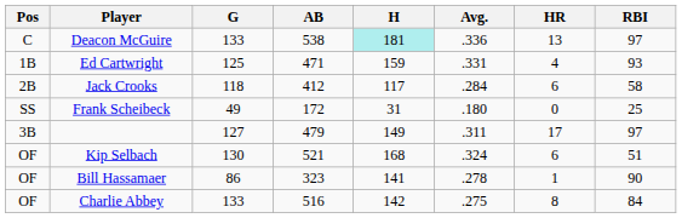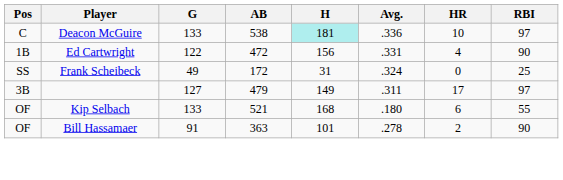Deacon McGuire | HR: 13 -> 10
Ed Cartwright | G: 125 -> 122
Ed Cartwright | AB: 471 -> 472
Ed Cartwright | H: 159 -> 156
Ed Cartwright | RBI: 93 -> 90
- row: 2B | Jack Crooks | 118 | 412 | 117 | .284 | 6 | 58
Frank Scheibeck | Avg.: .180 -> .324
Kip Selbach | G: 130 -> 133
Kip Selbach | Avg.: .324 -> .180
Kip Selbach | RBI: 51 -> 55
Bill Hassamaer | G: 86 -> 91
Bill Hassamaer | AB: 323 -> 363
Bill Hassamaer | H: 141 -> 101
Bill Hassamaer | HR: 1 -> 2
- row: OF | Charlie Abbey | 133 | 516 | 142 | .275 | 8 | 84
